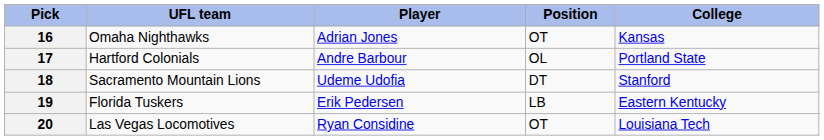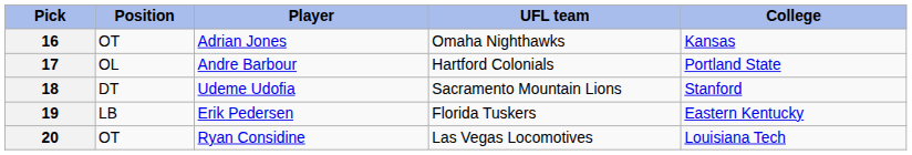columns swapped: UFL team <-> Position
